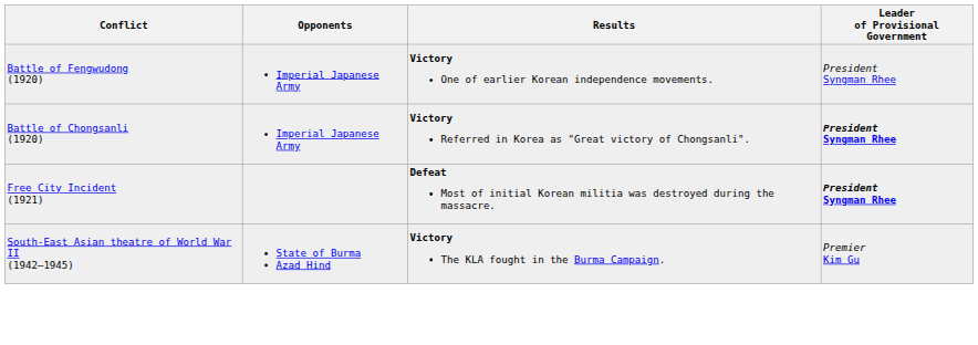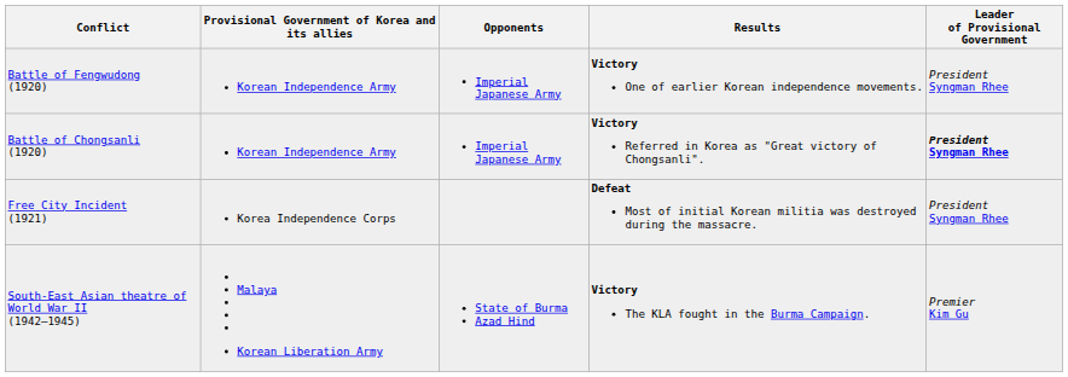+ column: Provisional Government of Korea and its allies | Korean Independence Army | Korean Independence Army | Korea Independence Corps | Malaya Korean Liberation Army
Free City Incident (1921) | Leader of Provisional Government: bold -> normal
